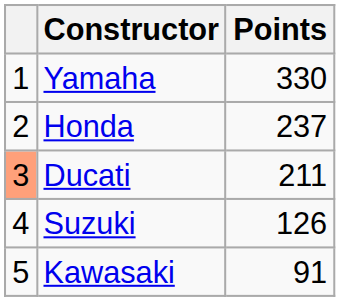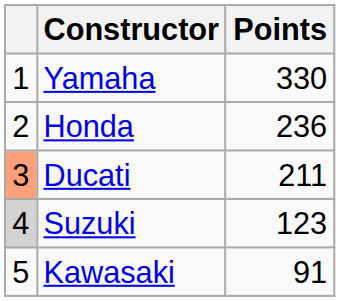Honda | Points: 237 -> 236
Suzuki | column 1: no background -> lightgrey background
Suzuki | Points: 126 -> 123
